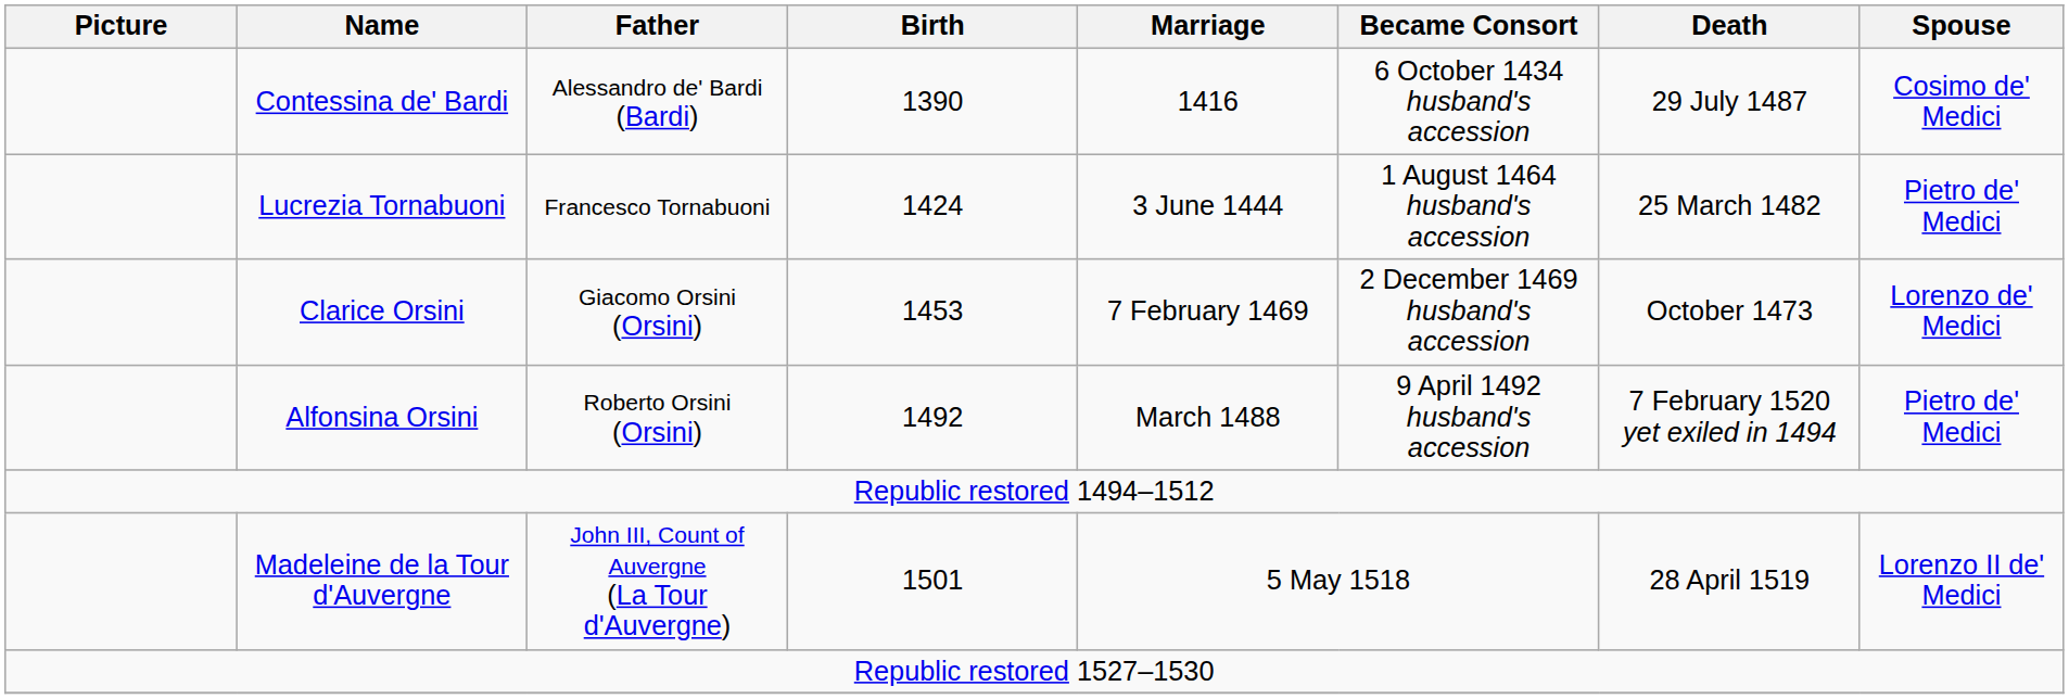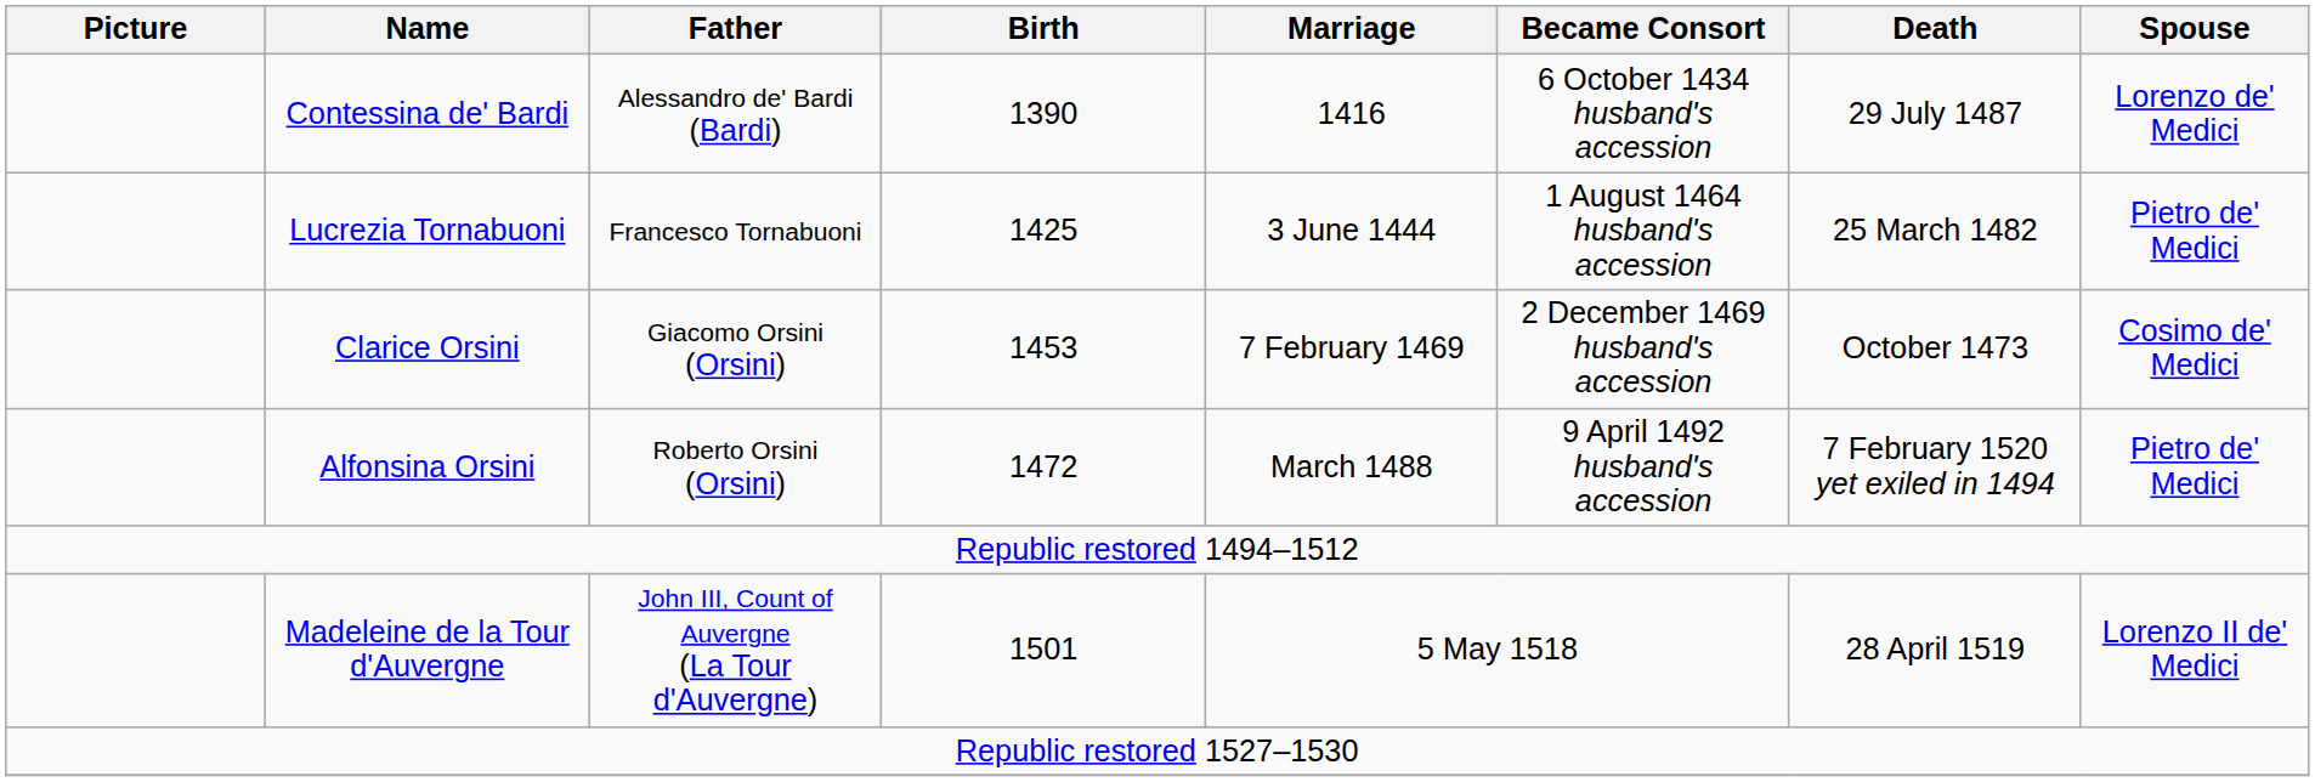Contessina de' Bardi | Spouse: Cosimo de' Medici -> Lorenzo de' Medici
Lucrezia Tornabuoni | Birth: 1424 -> 1425
Clarice Orsini | Spouse: Lorenzo de' Medici -> Cosimo de' Medici
Alfonsina Orsini | Birth: 1492 -> 1472
